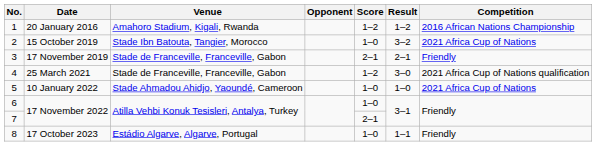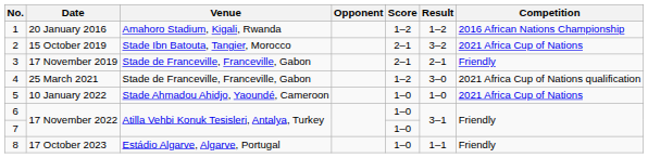2 | Score: 1–0 -> 2–1
7 | Score: 2–1 -> 1–0
